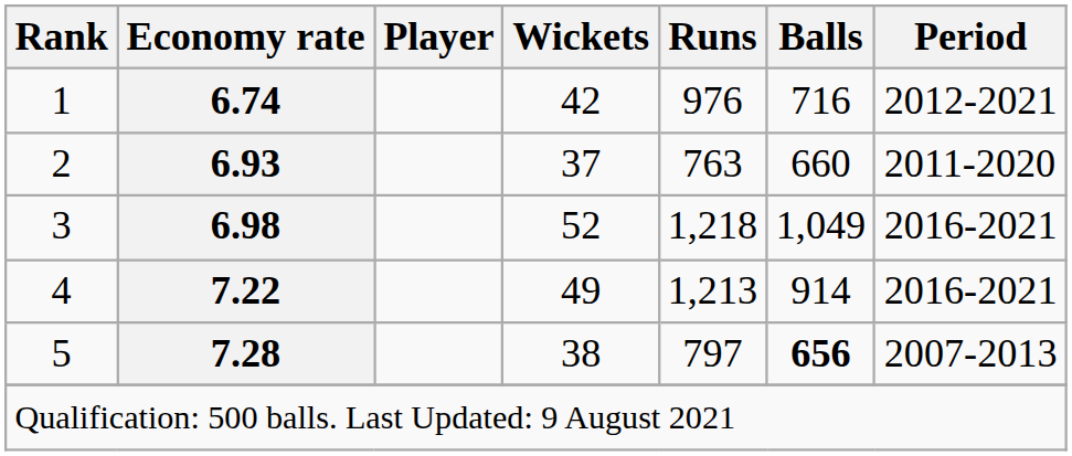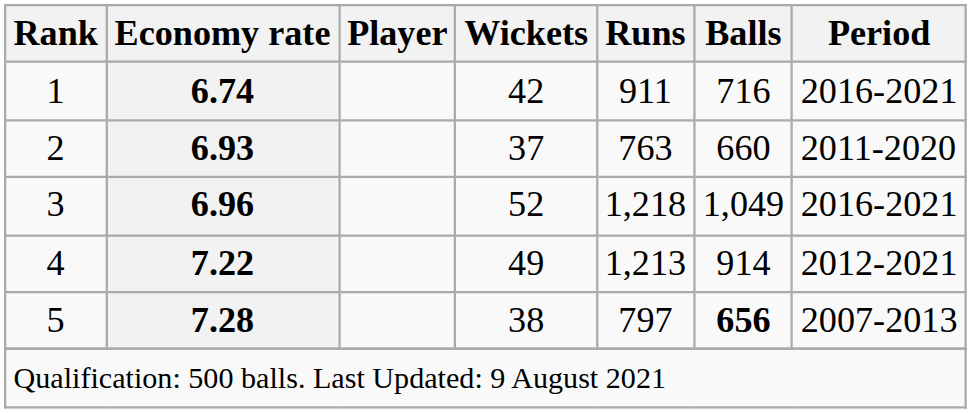1 | Runs: 976 -> 911
1 | Period: 2012-2021 -> 2016-2021
3 | Economy rate: 6.98 -> 6.96
4 | Period: 2016-2021 -> 2012-2021
